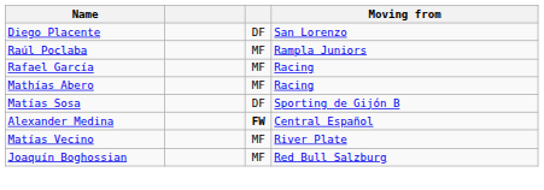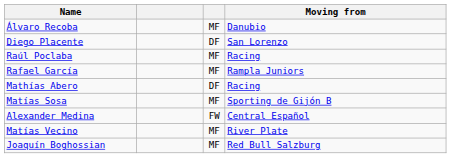+ row: Álvaro Recoba | MF | Danubio
Raúl Poclaba | Moving from: Rampla Juniors -> Racing
Rafael García | Moving from: Racing -> Rampla Juniors
Mathías Abero | column 3: MF -> DF
Matías Sosa | column 3: DF -> MF
Alexander Medina | column 3: bold -> normal
